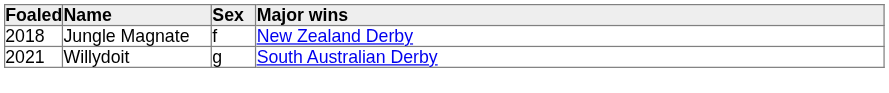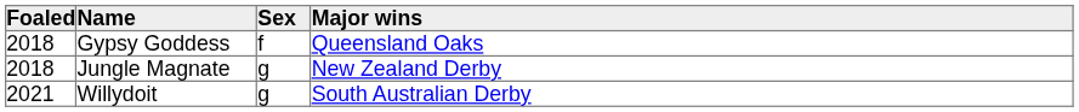+ row: 2018 | Gypsy Goddess | f | Queensland Oaks
Jungle Magnate | Sex: f -> g
